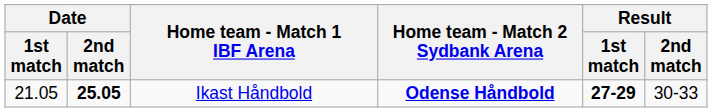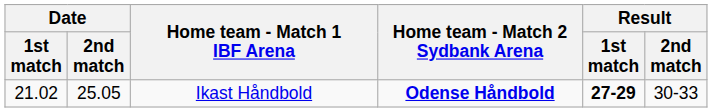Ikast Håndbold | Date / 1st match: 21.05 -> 21.02
Ikast Håndbold | Date / 2nd match: bold -> normal
